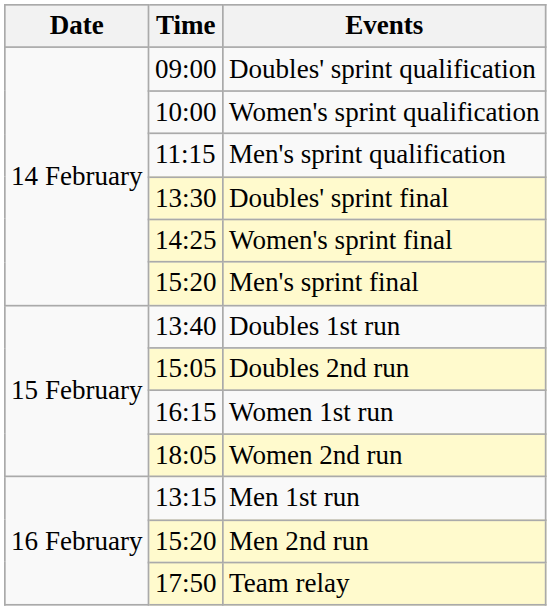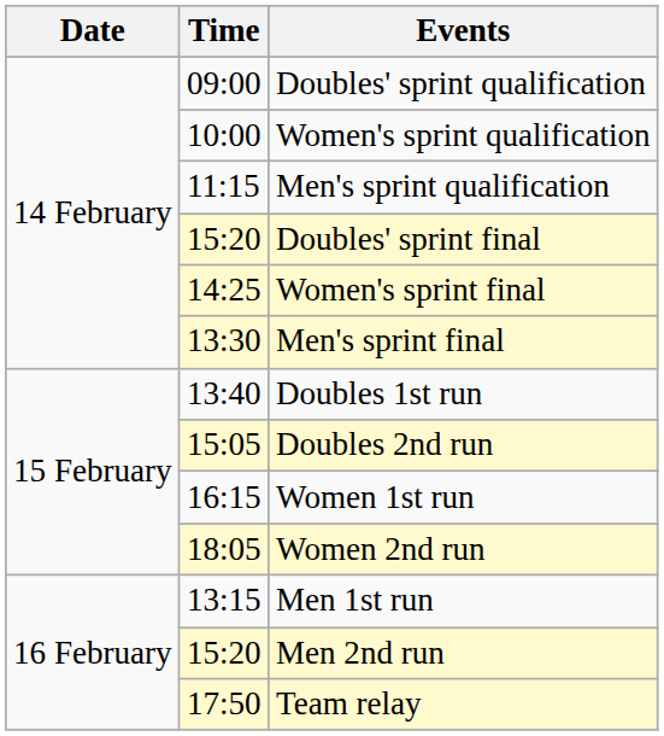Doubles' sprint final | Time: 13:30 -> 15:20
Men's sprint final | Time: 15:20 -> 13:30
